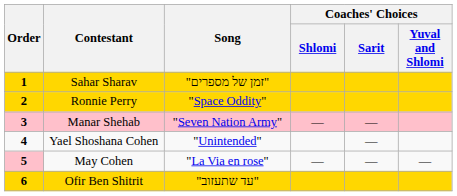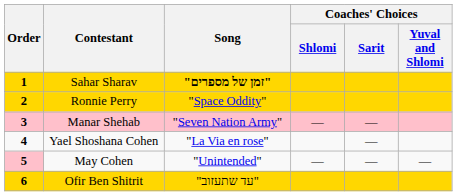Sahar Sharav | Song: normal -> bold
Yael Shoshana Cohen | Song: "Unintended" -> "La Via en rose"
May Cohen | Song: "La Via en rose" -> "Unintended"
